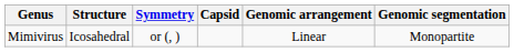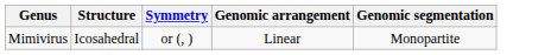- column: Capsid
